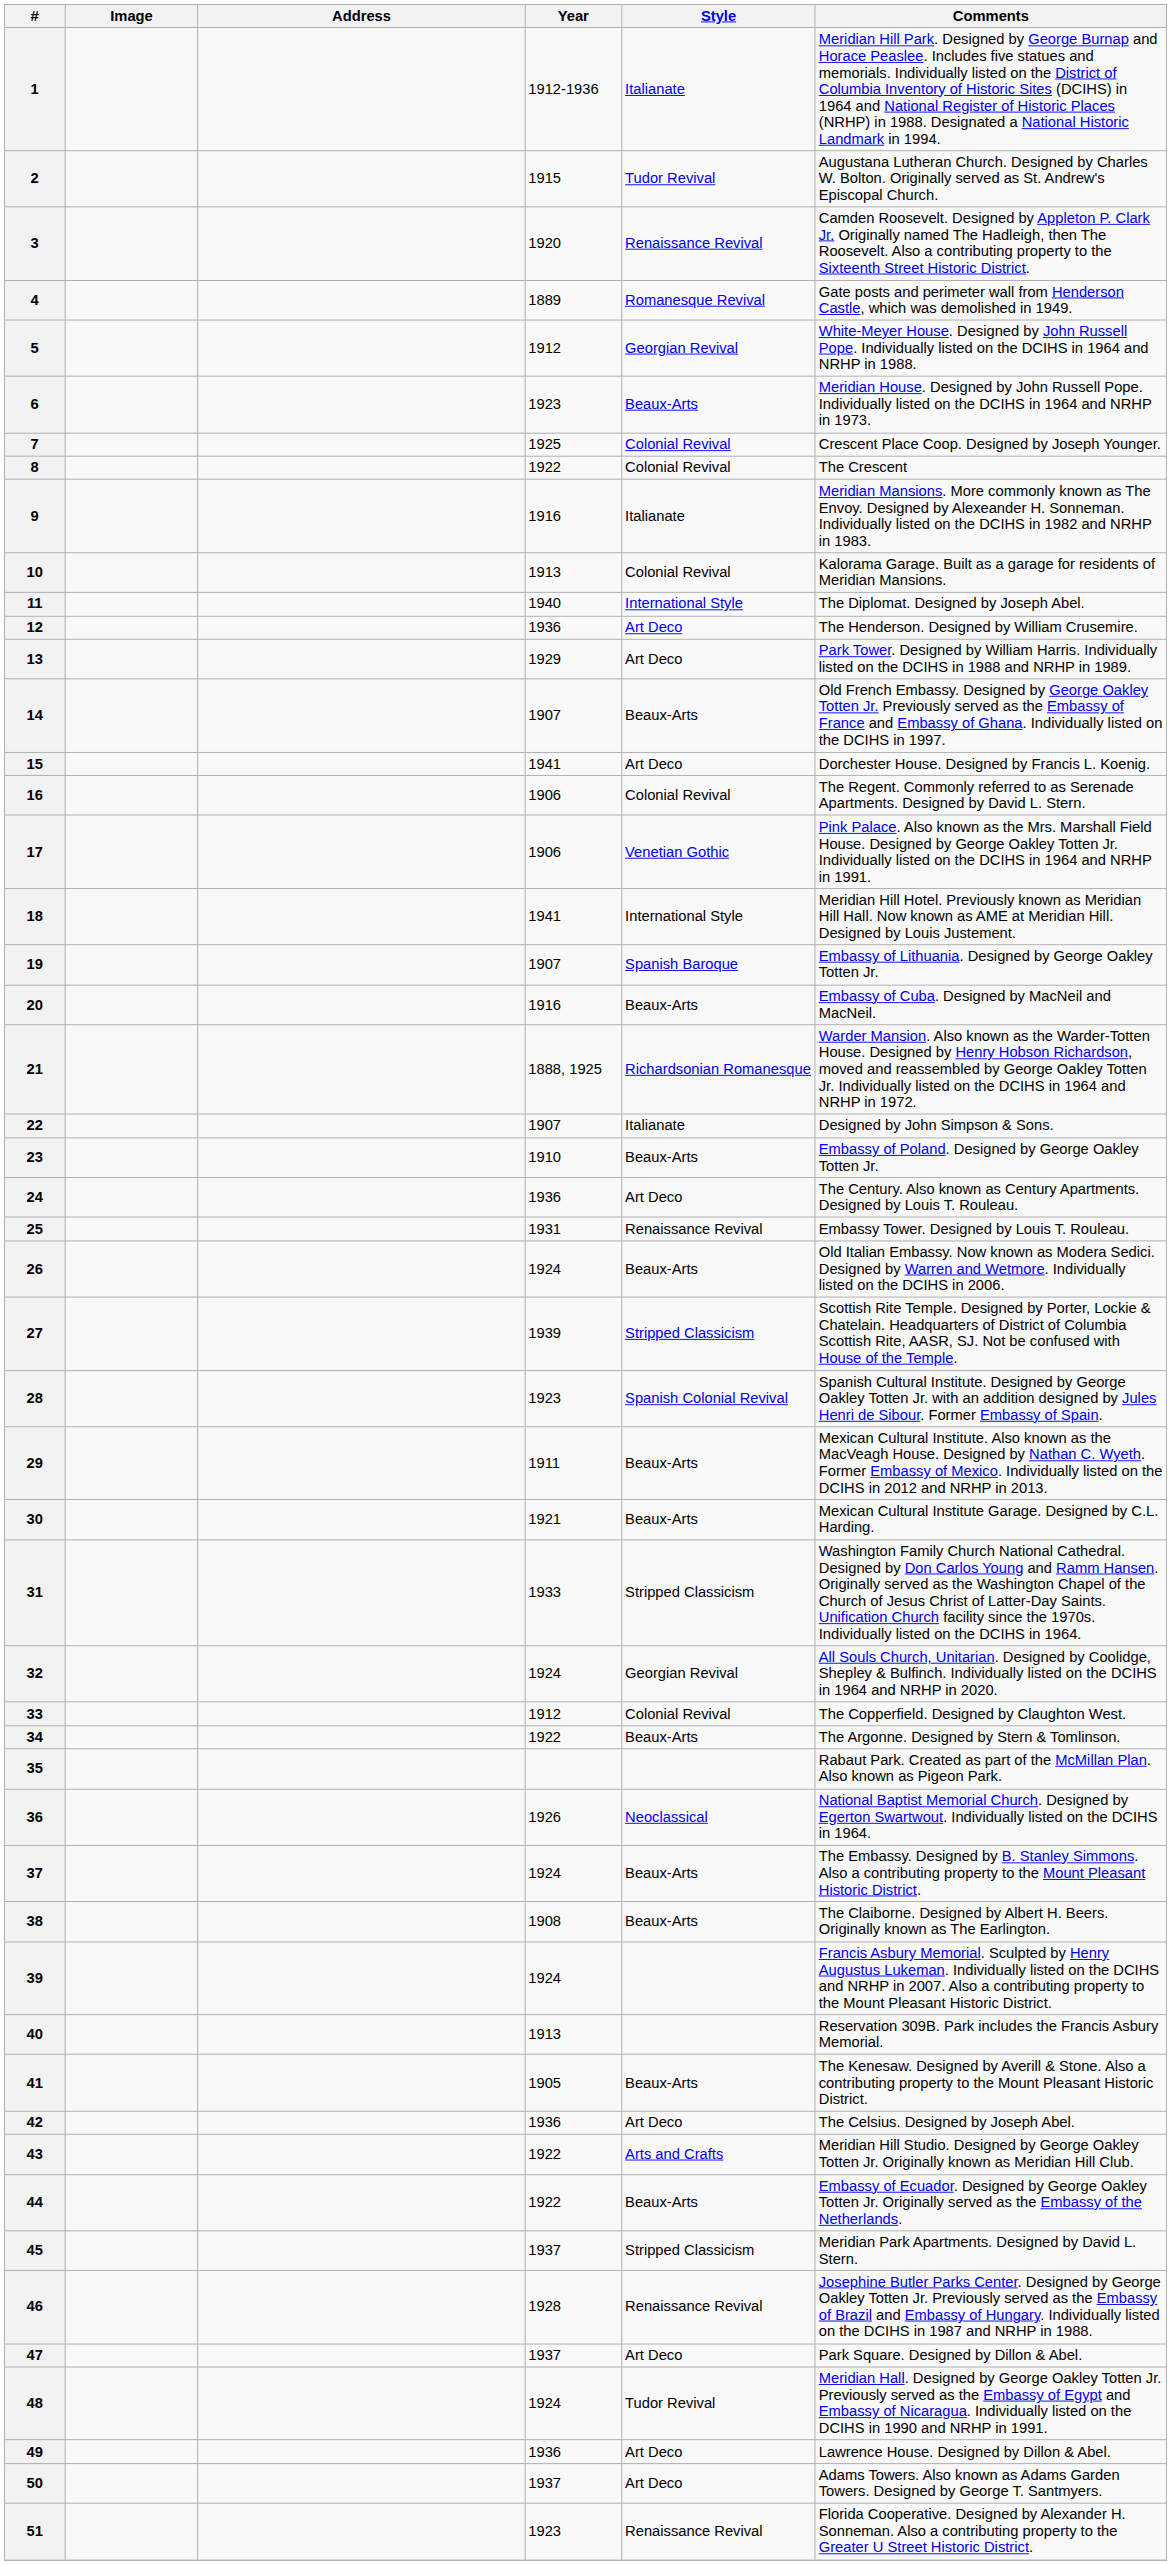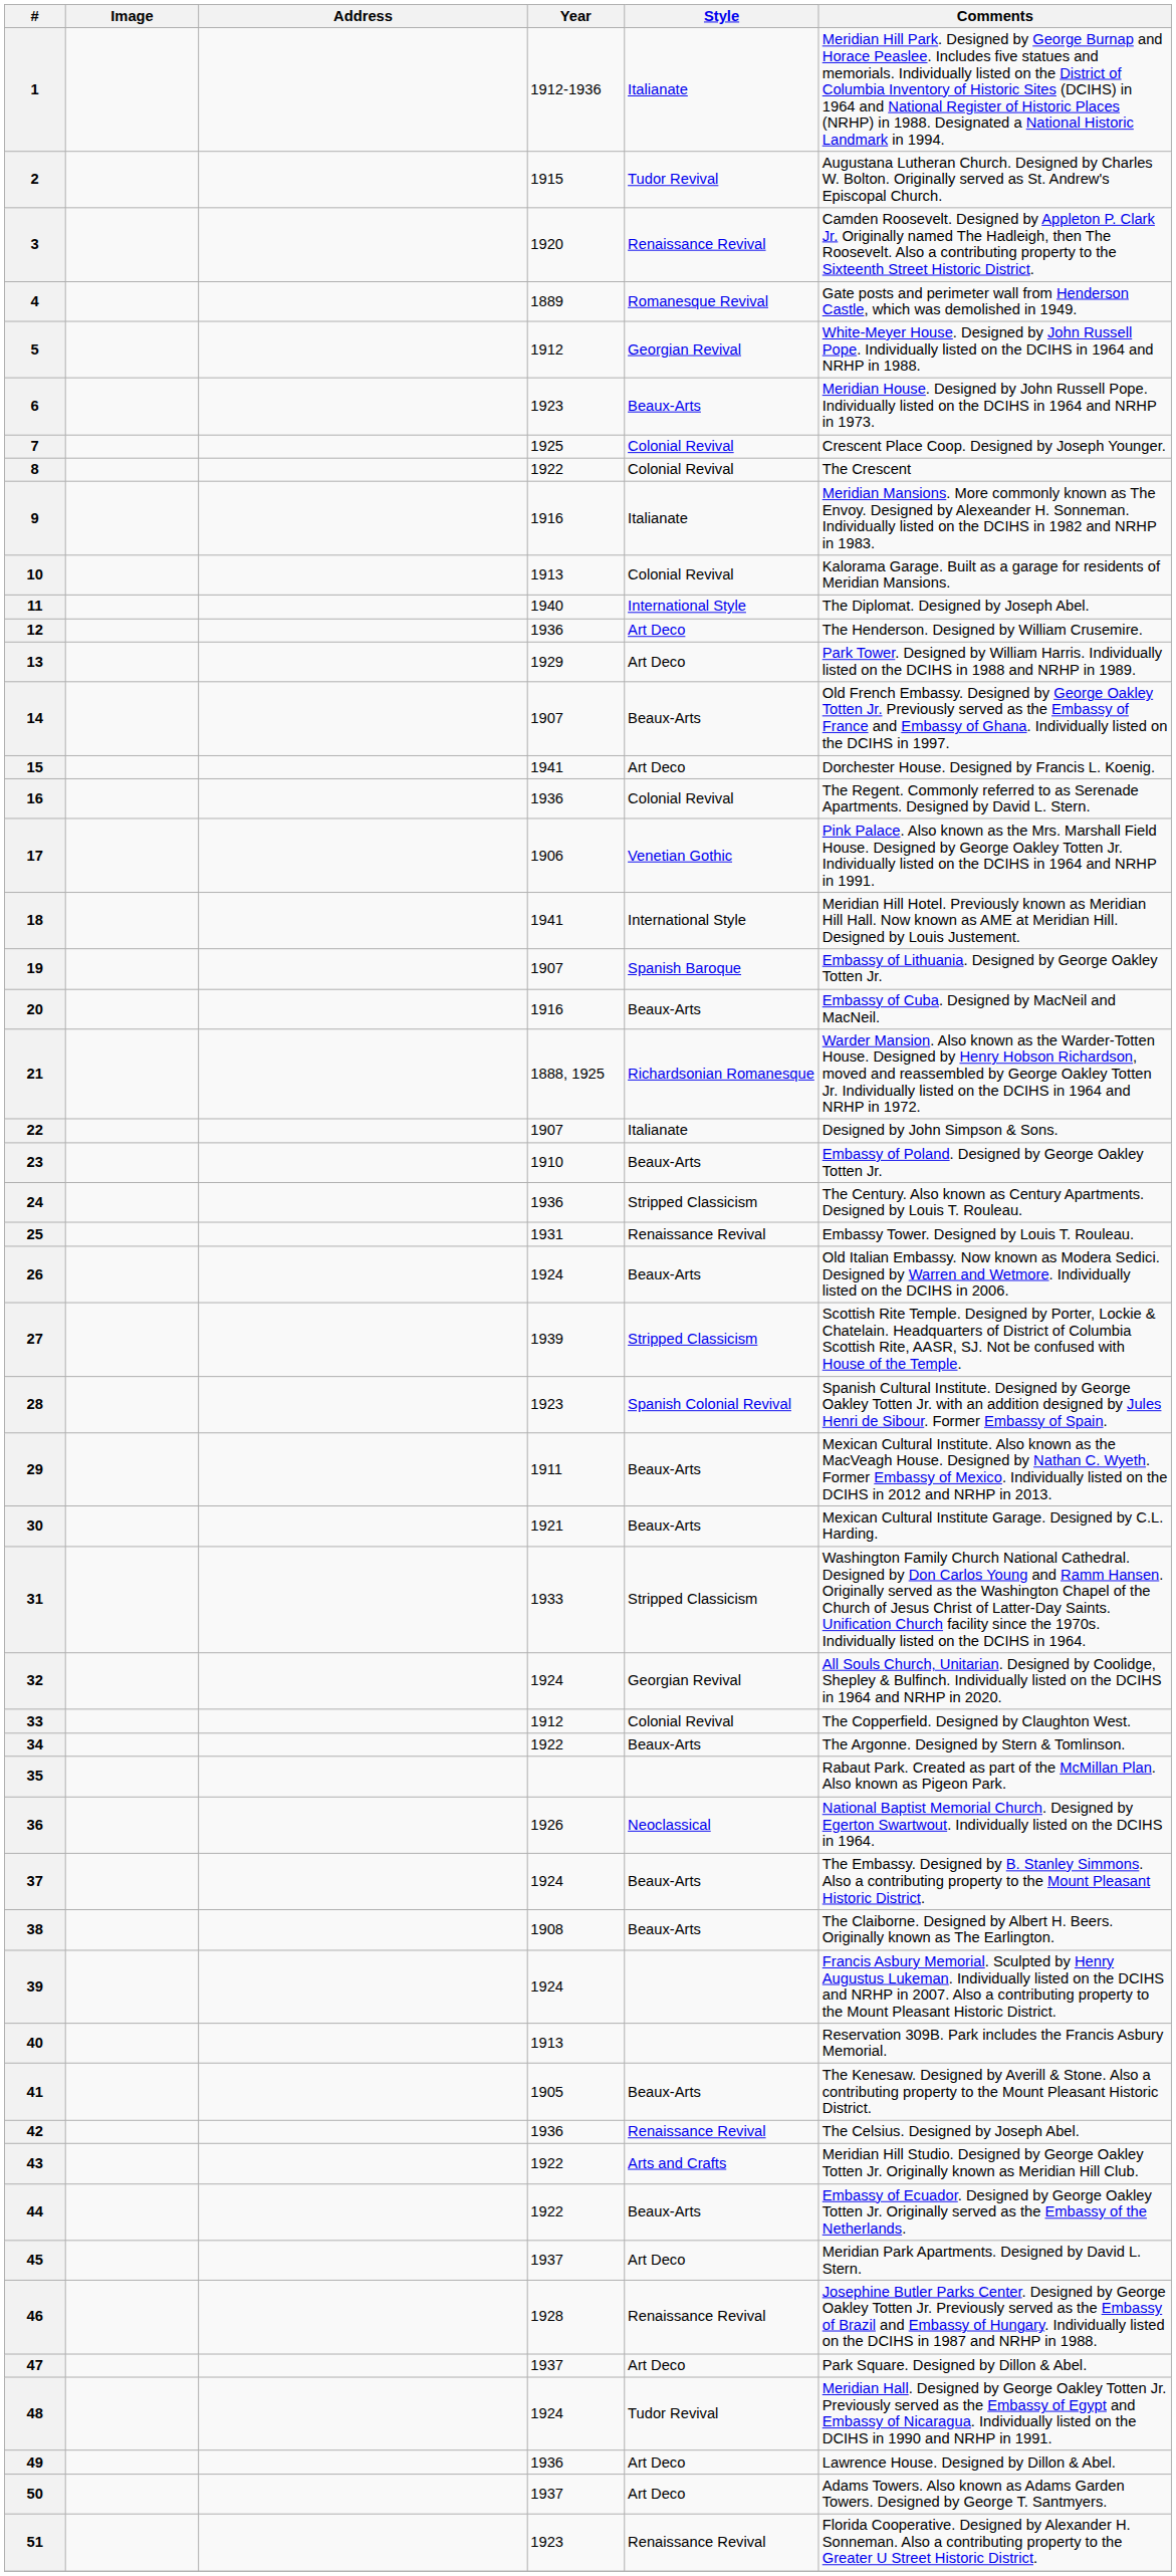16 | Year: 1906 -> 1936
24 | Style: Art Deco -> Stripped Classicism
42 | Style: Art Deco -> Renaissance Revival
45 | Style: Stripped Classicism -> Art Deco
